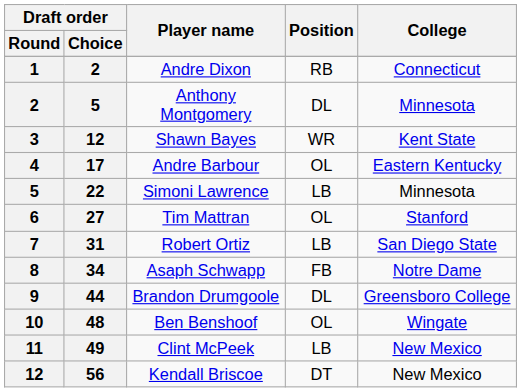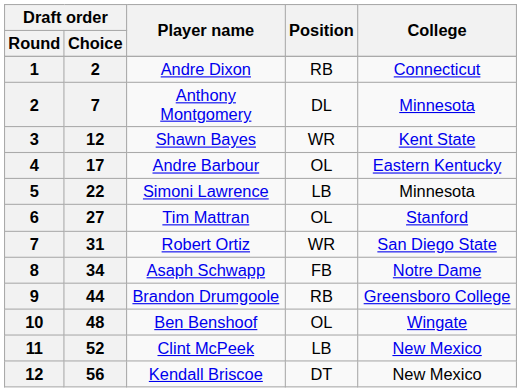Anthony Montgomery | Draft order / Choice: 5 -> 7
Robert Ortiz | Position: LB -> WR
Brandon Drumgoole | Position: DL -> RB
Clint McPeek | Draft order / Choice: 49 -> 52
